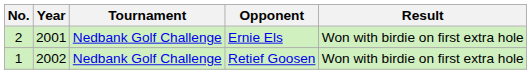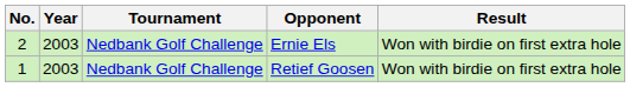Ernie Els | Year: 2001 -> 2003
Retief Goosen | Year: 2002 -> 2003
